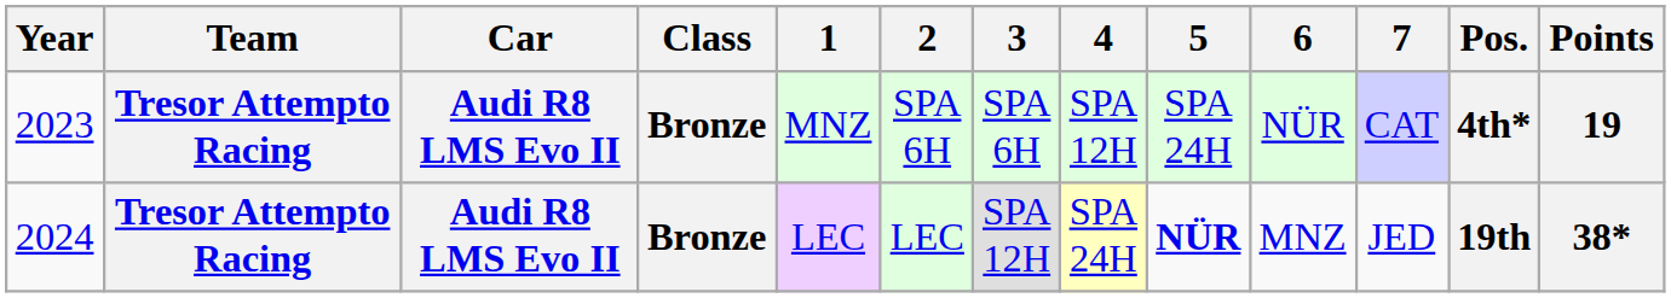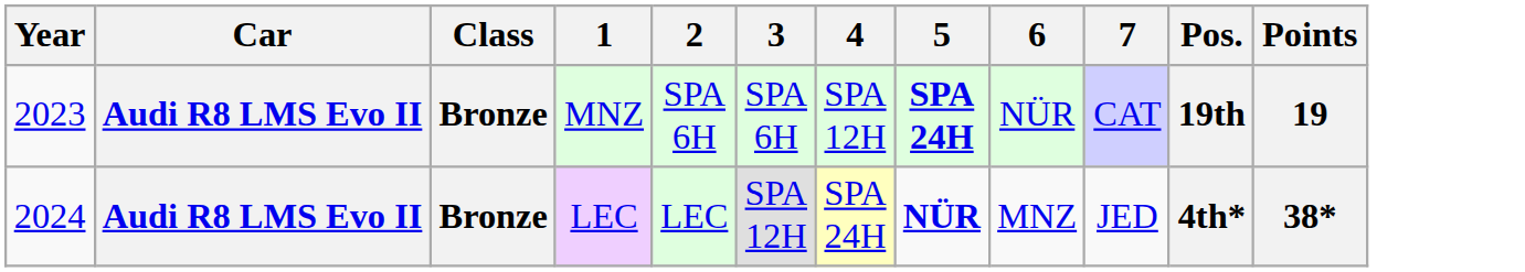- column: Team | Tresor Attempto Racing | Tresor Attempto Racing
2023 | 5: normal -> bold
2023 | Pos.: 4th* -> 19th
2024 | Pos.: 19th -> 4th*
